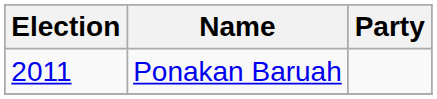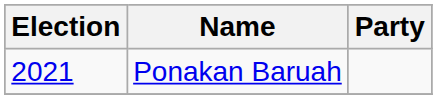Ponakan Baruah | Election: 2011 -> 2021
